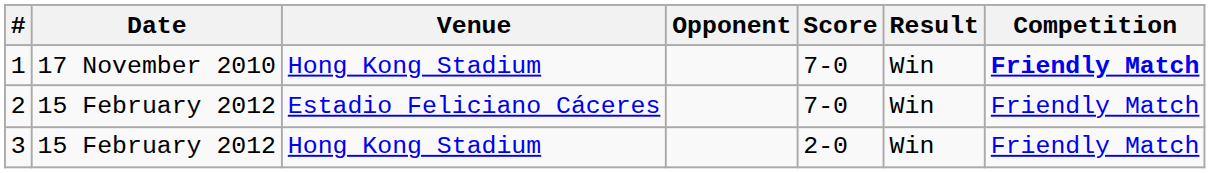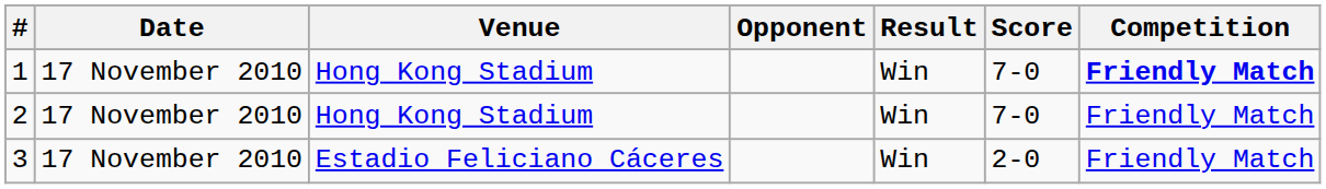columns swapped: Score <-> Result
2 | Date: 15 February 2012 -> 17 November 2010
2 | Venue: Estadio Feliciano Cáceres -> Hong Kong Stadium
3 | Date: 15 February 2012 -> 17 November 2010
3 | Venue: Hong Kong Stadium -> Estadio Feliciano Cáceres
